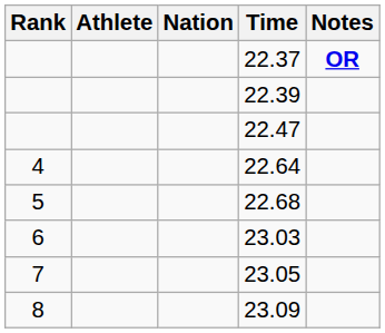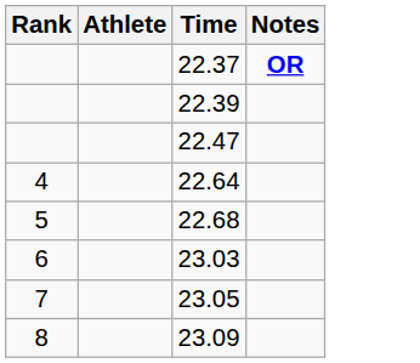- column: Nation
